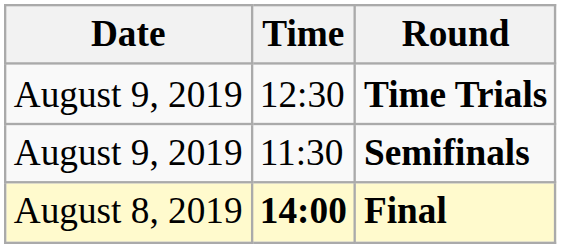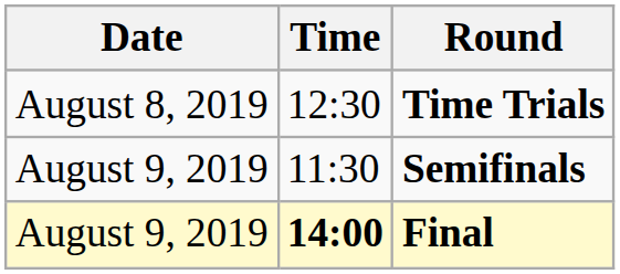Time Trials | Date: August 9, 2019 -> August 8, 2019
Final | Date: August 8, 2019 -> August 9, 2019
